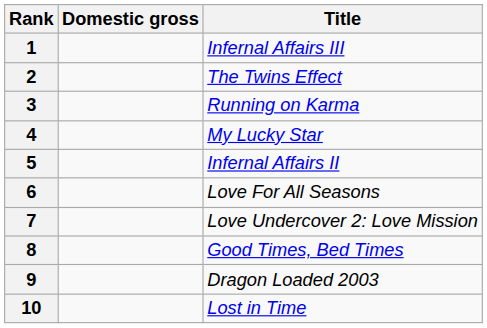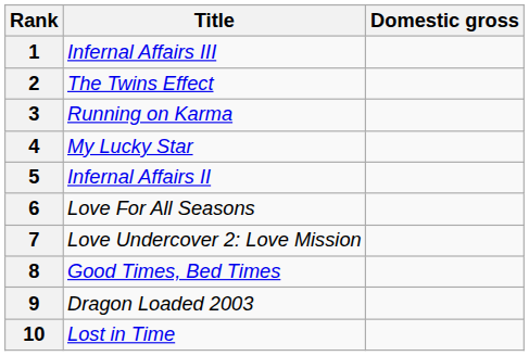columns swapped: Title <-> Domestic gross
